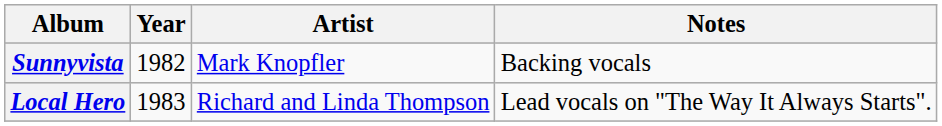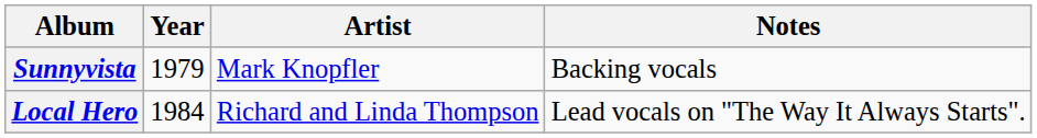Sunnyvista | Year: 1982 -> 1979
Local Hero | Year: 1983 -> 1984
